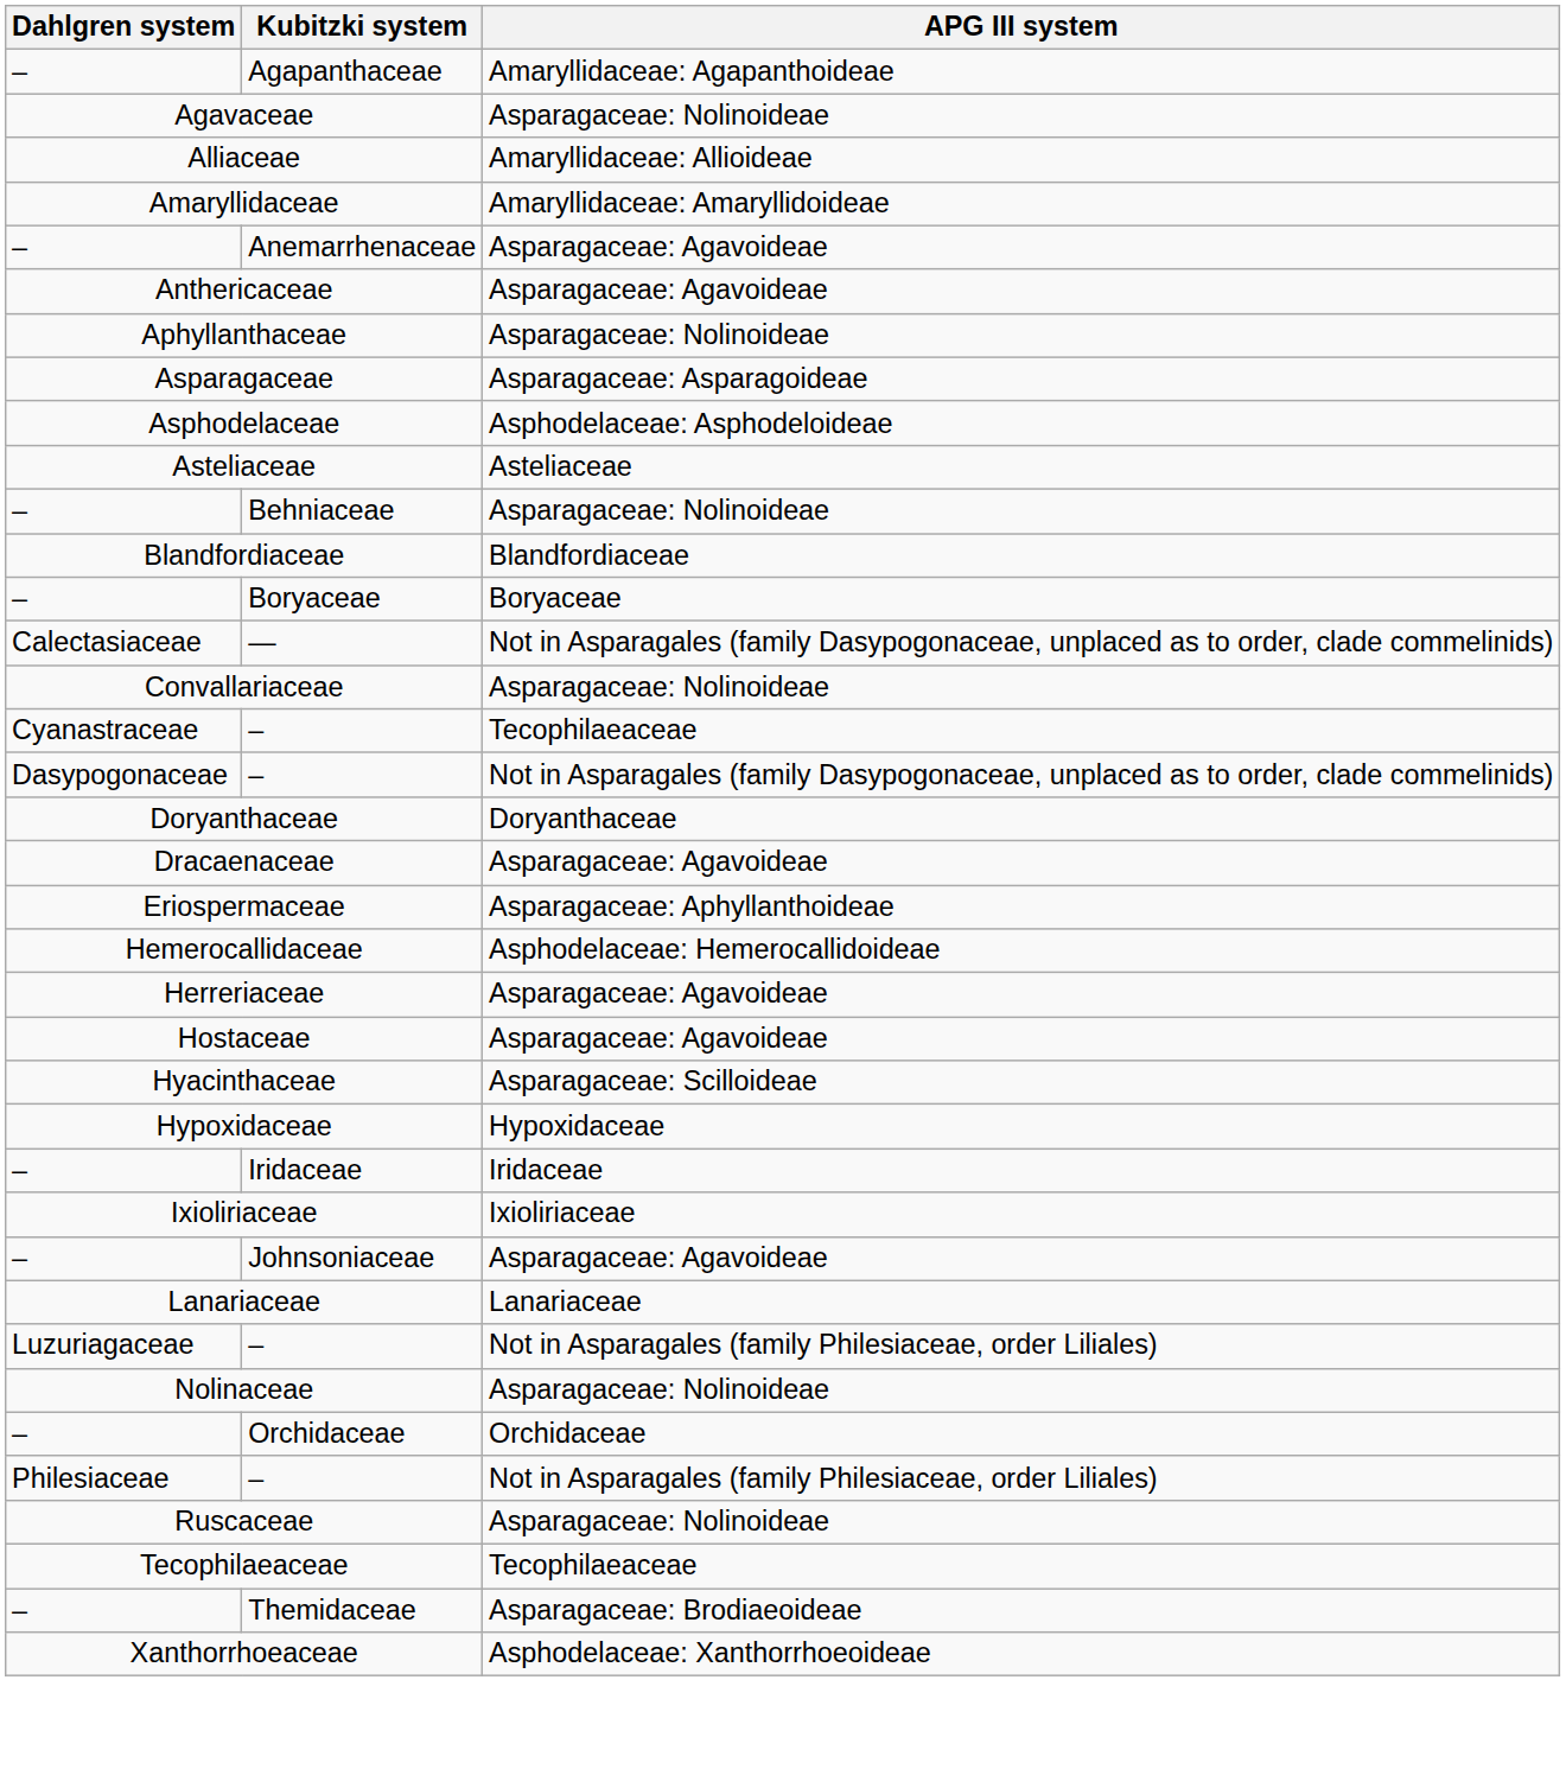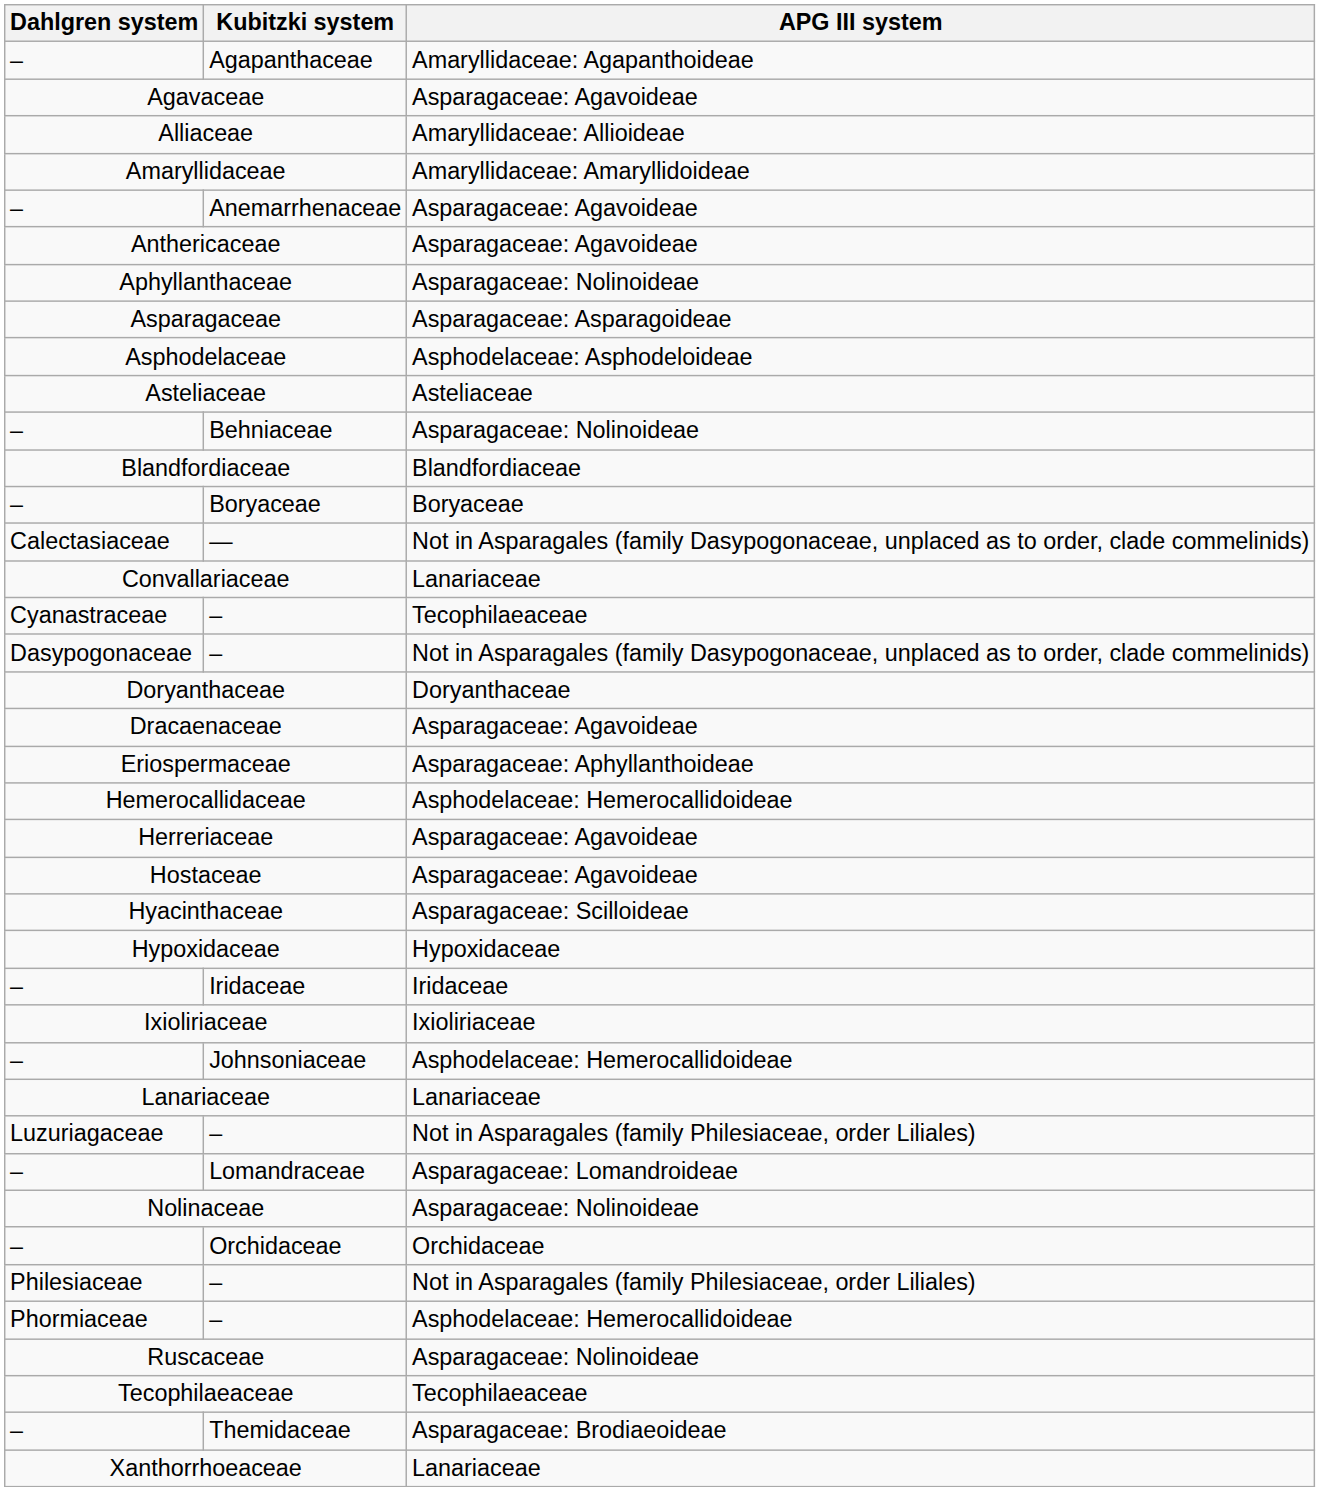Agavaceae | APG III system: Asparagaceae: Nolinoideae -> Asparagaceae: Agavoideae
Convallariaceae | APG III system: Asparagaceae: Nolinoideae -> Lanariaceae
Johnsoniaceae | APG III system: Asparagaceae: Agavoideae -> Asphodelaceae: Hemerocallidoideae
+ row: – | Lomandraceae | Asparagaceae: Lomandroideae
+ row: Phormiaceae | – | Asphodelaceae: Hemerocallidoideae
Xanthorrhoeaceae | APG III system: Asphodelaceae: Xanthorrhoeoideae -> Lanariaceae
